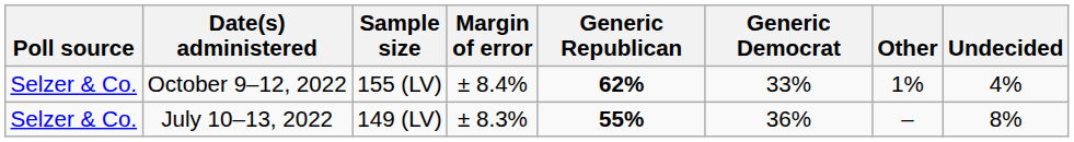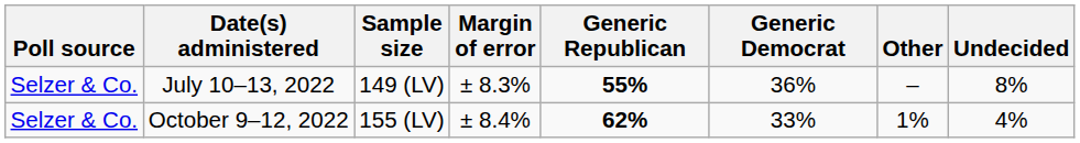rows swapped: October 9–12, 2022 <-> July 10–13, 2022
